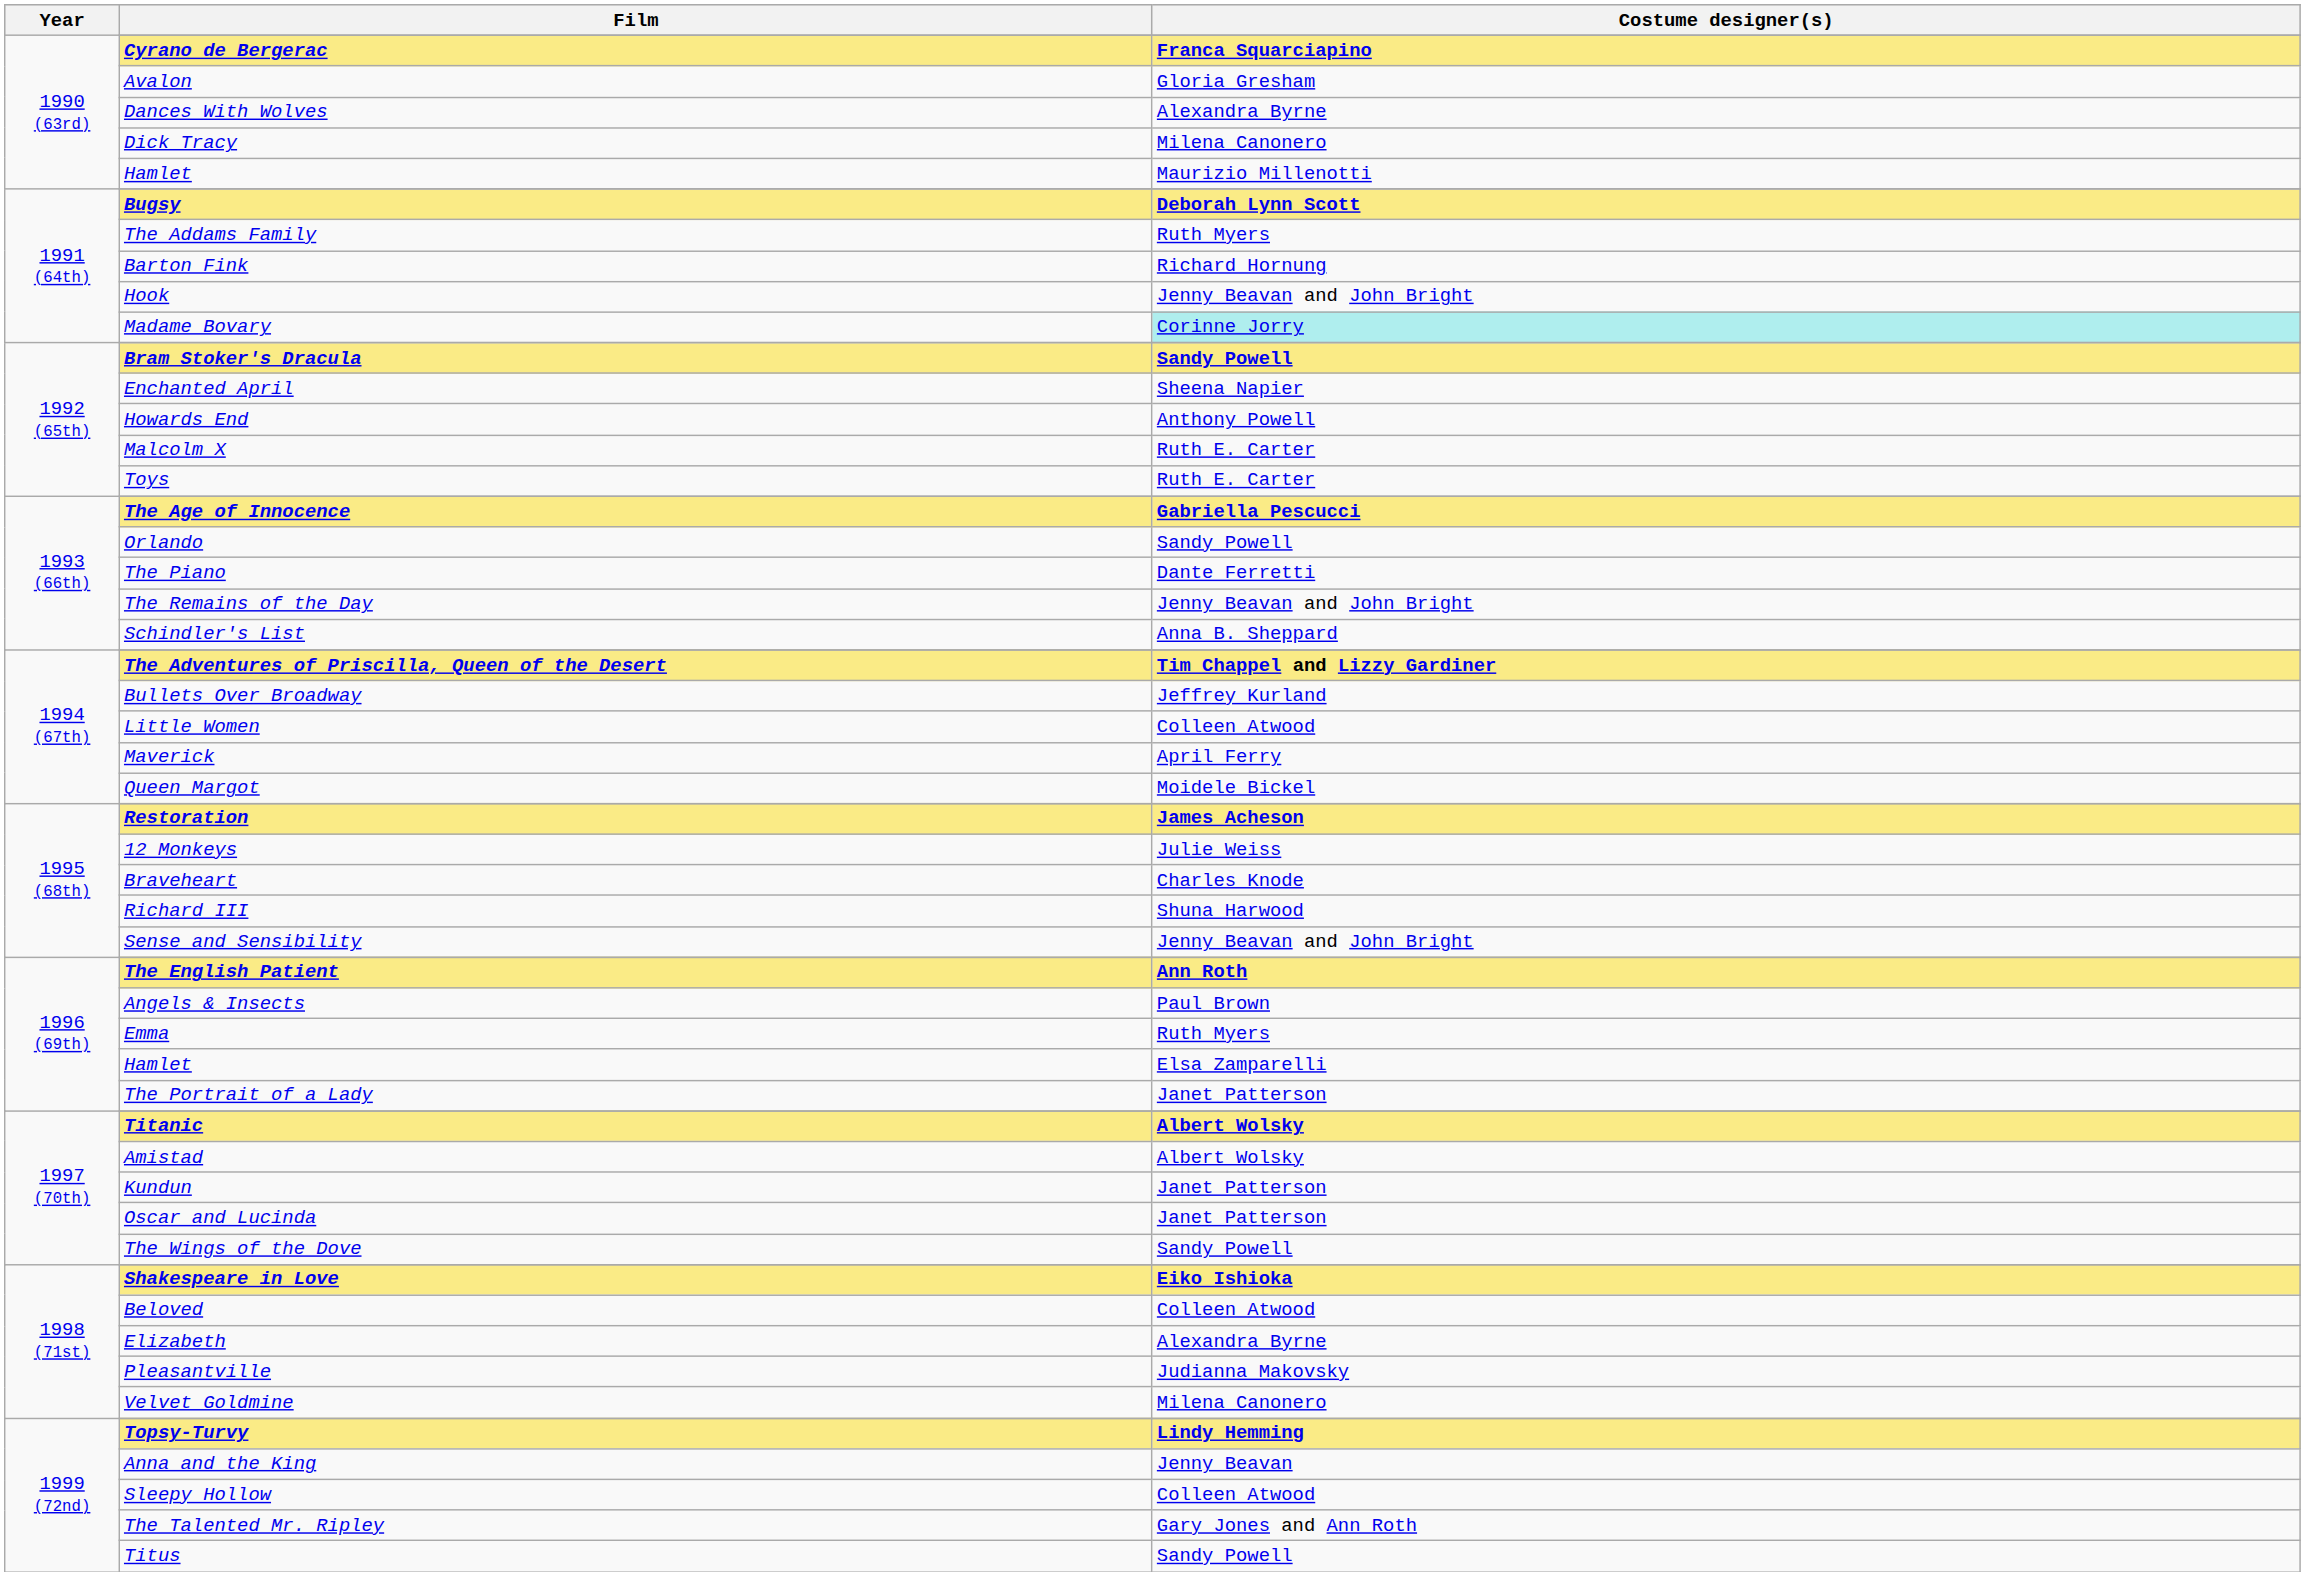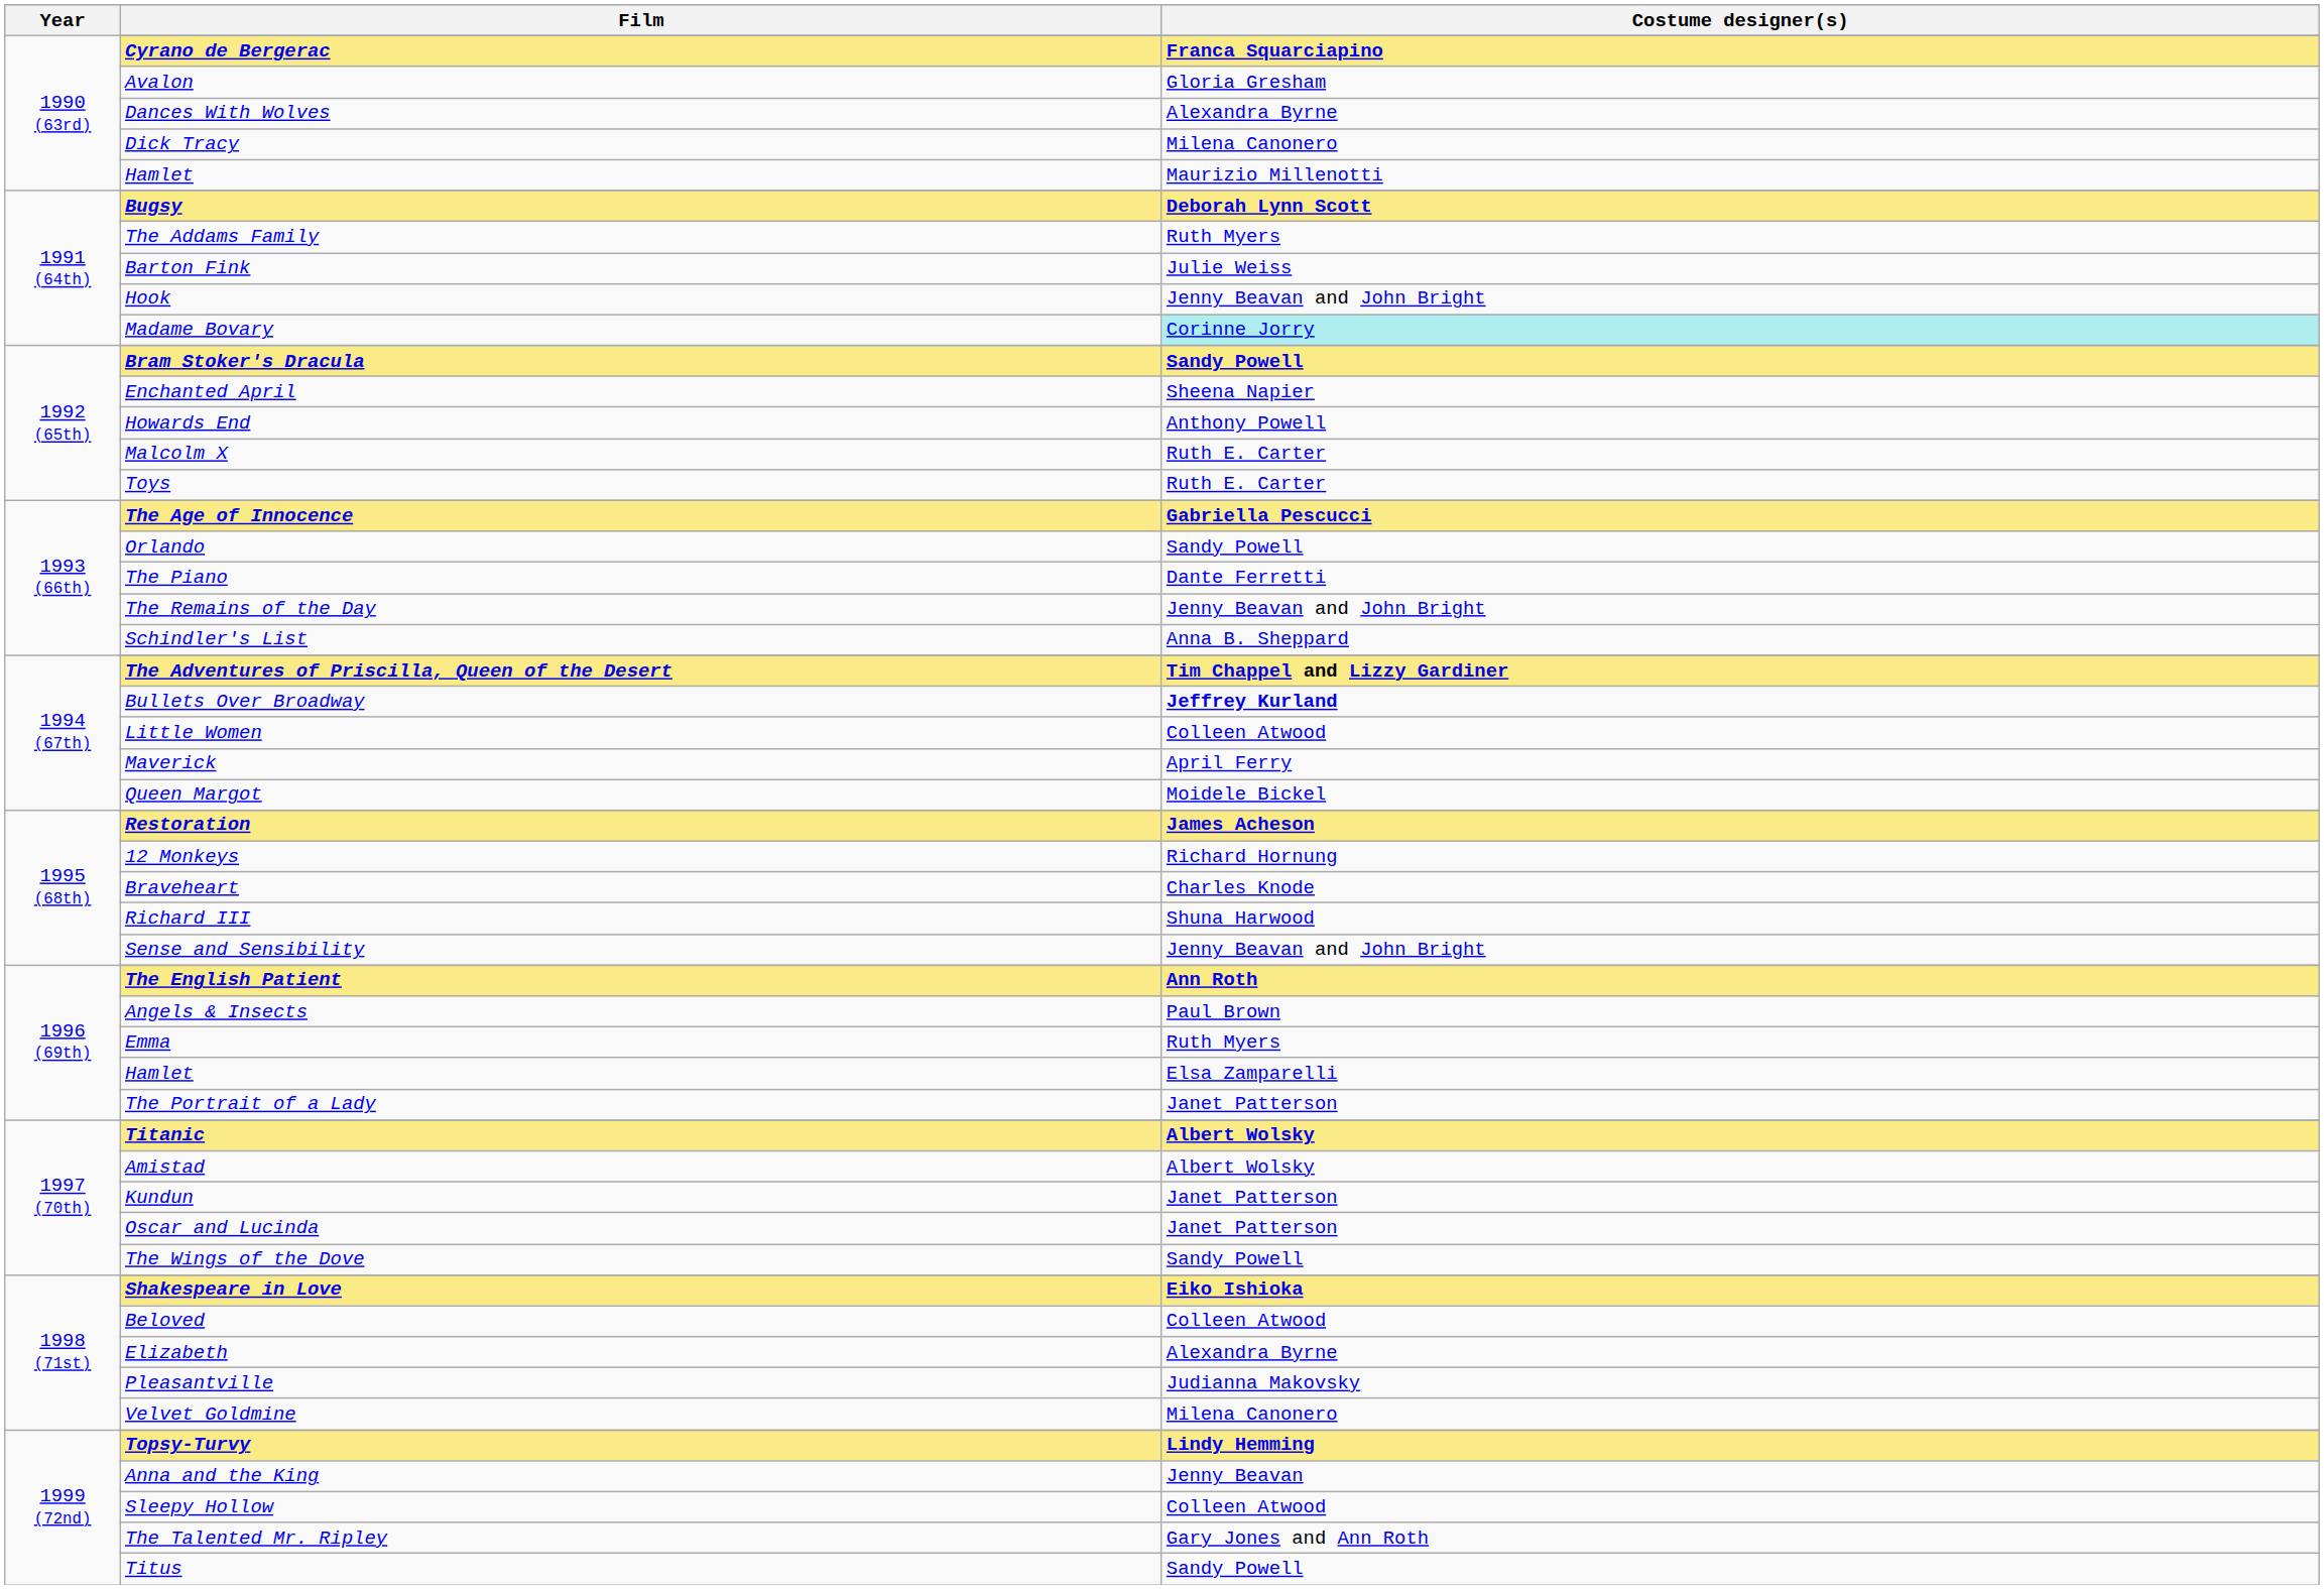Barton Fink | Costume designer(s): Richard Hornung -> Julie Weiss
Bullets Over Broadway | Costume designer(s): normal -> bold
12 Monkeys | Costume designer(s): Julie Weiss -> Richard Hornung
